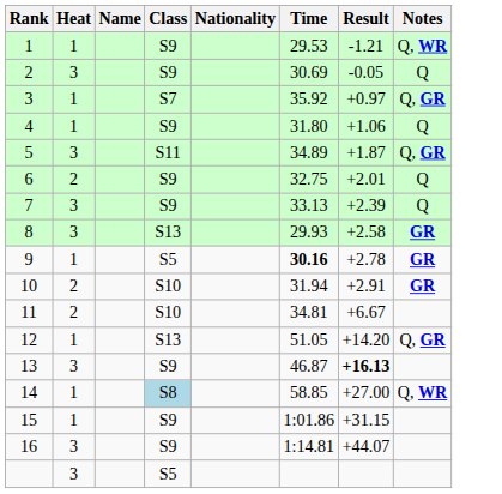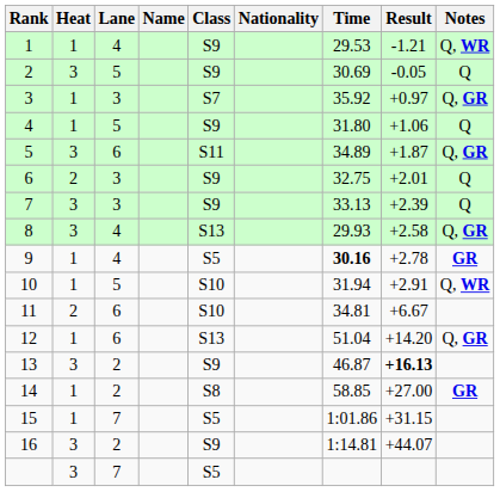+ column: Lane | 4 | 5 | 3 | 5 | 6 | 3 | 3 | 4 | 4 | 5 | 6 | 6 | 2 | 2 | 7 | 2 | 7
8 | Notes: GR -> Q, GR
10 | Heat: 2 -> 1
10 | Notes: GR -> Q, WR
12 | Time: 51.05 -> 51.04
14 | Class: lightblue background -> no background
14 | Notes: Q, WR -> GR
15 | Class: S9 -> S5
